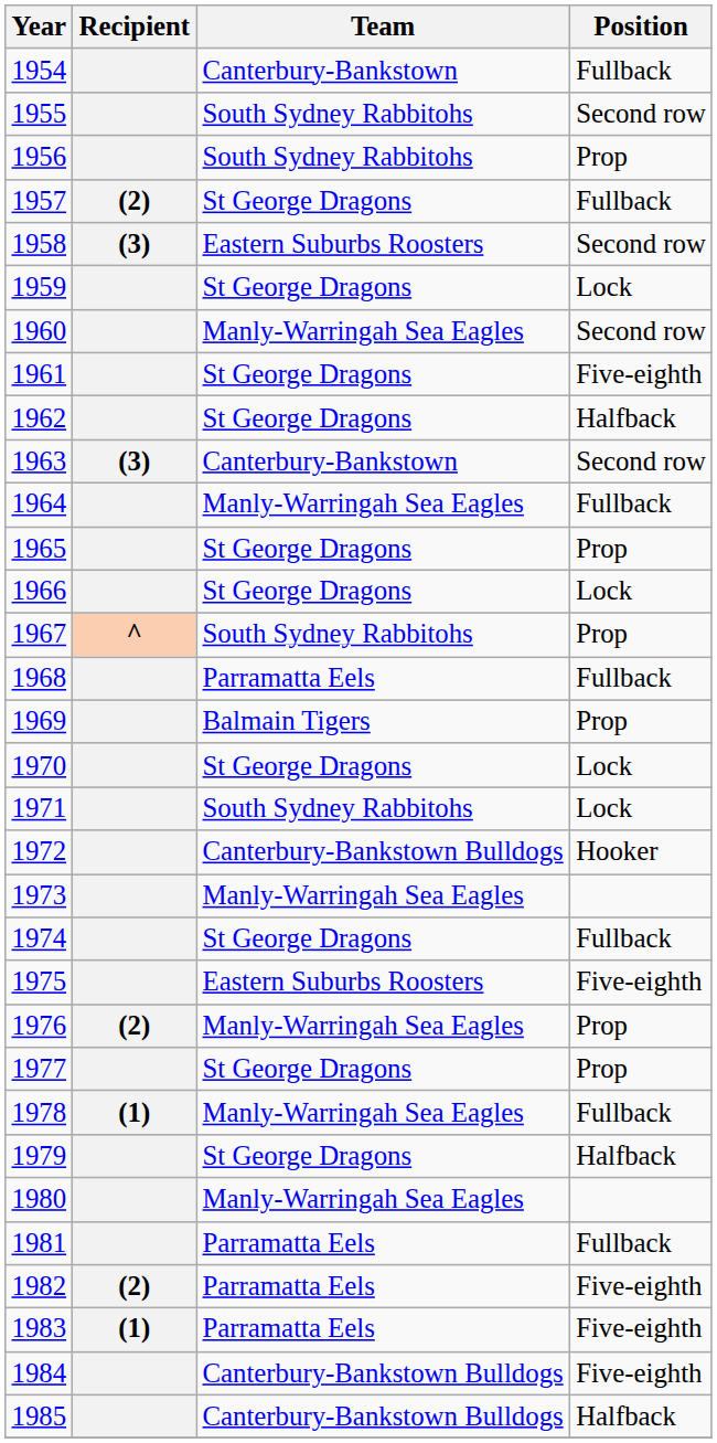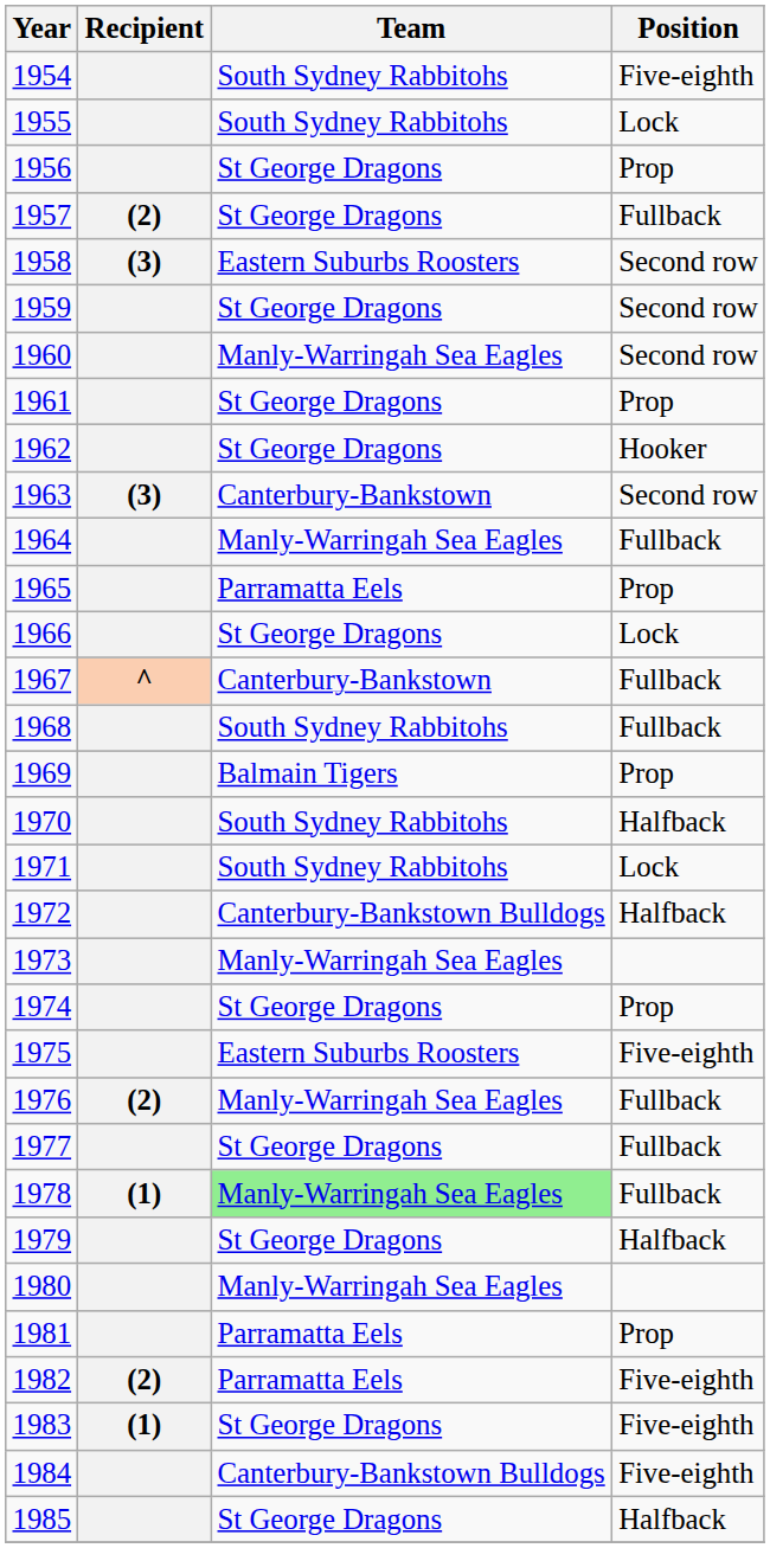1954 | Team: Canterbury-Bankstown -> South Sydney Rabbitohs
1954 | Position: Fullback -> Five-eighth
1955 | Position: Second row -> Lock
1956 | Team: South Sydney Rabbitohs -> St George Dragons
1959 | Position: Lock -> Second row
1961 | Position: Five-eighth -> Prop
1962 | Position: Halfback -> Hooker
1965 | Team: St George Dragons -> Parramatta Eels
1967 | Team: South Sydney Rabbitohs -> Canterbury-Bankstown
1967 | Position: Prop -> Fullback
1968 | Team: Parramatta Eels -> South Sydney Rabbitohs
1970 | Team: St George Dragons -> South Sydney Rabbitohs
1970 | Position: Lock -> Halfback
1972 | Position: Hooker -> Halfback
1974 | Position: Fullback -> Prop
1976 | Position: Prop -> Fullback
1977 | Position: Prop -> Fullback
1978 | Team: no background -> lightgreen background
1981 | Position: Fullback -> Prop
1983 | Team: Parramatta Eels -> St George Dragons
1985 | Team: Canterbury-Bankstown Bulldogs -> St George Dragons
